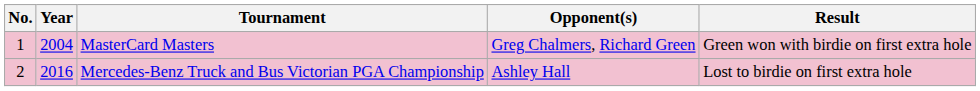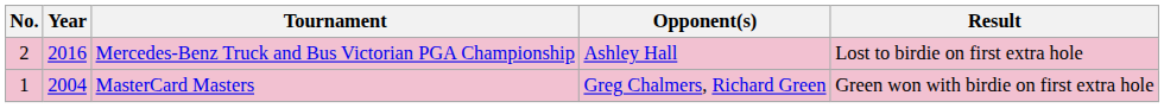rows swapped: MasterCard Masters <-> Mercedes-Benz Truck and Bus Victorian PGA Championship
